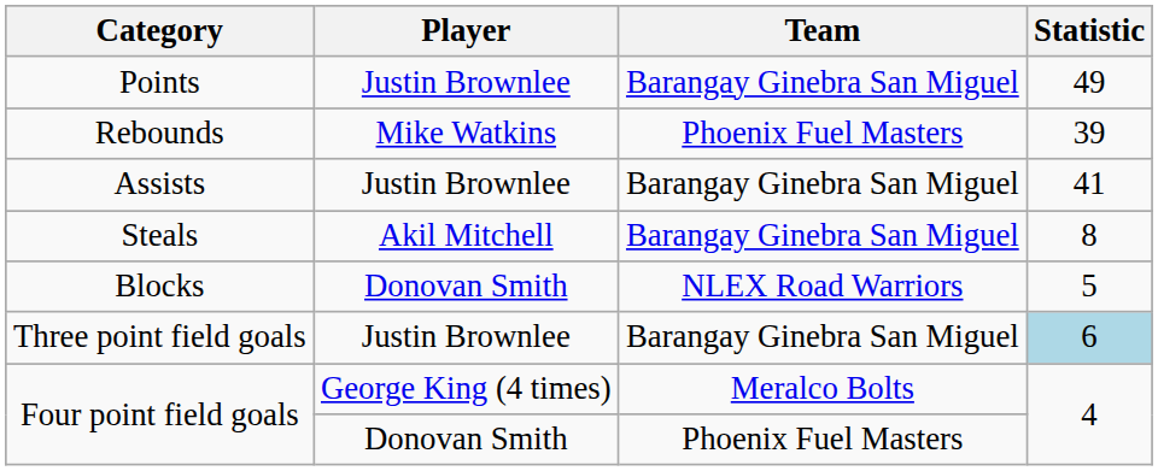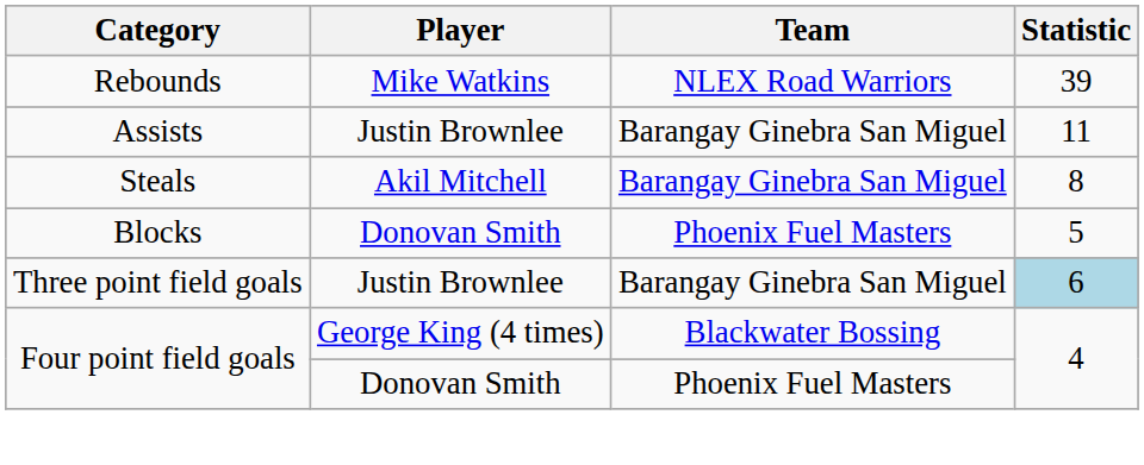- row: Points | Justin Brownlee | Barangay Ginebra San Miguel | 49
Rebounds | Team: Phoenix Fuel Masters -> NLEX Road Warriors
Assists | Statistic: 41 -> 11
Blocks | Team: NLEX Road Warriors -> Phoenix Fuel Masters
Four point field goals / George King (4 times) | Team: Meralco Bolts -> Blackwater Bossing
